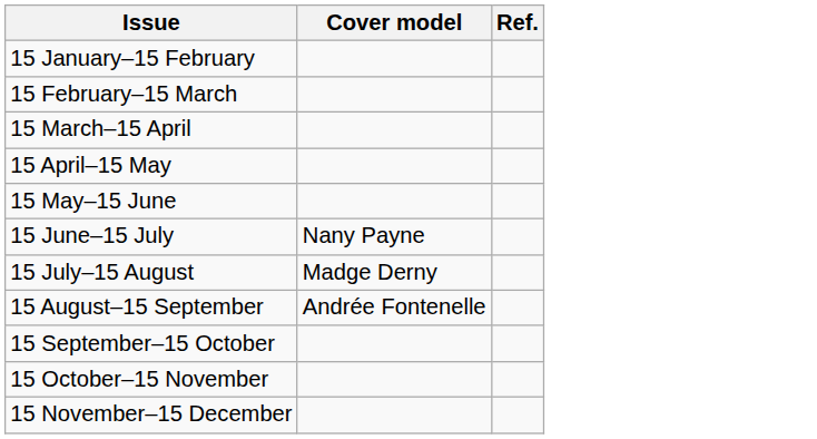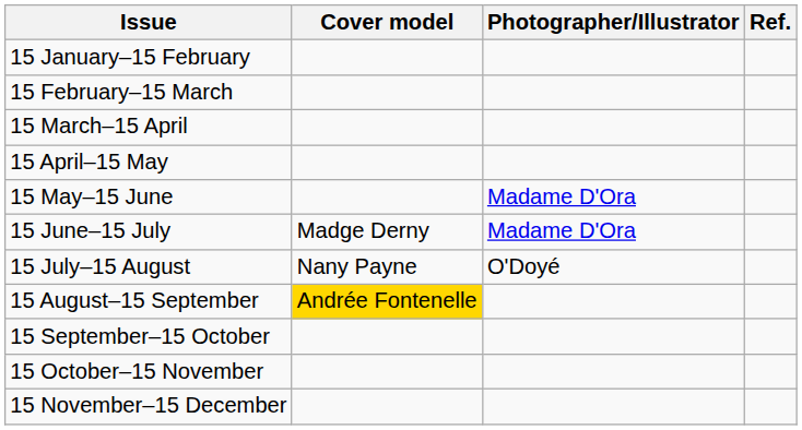+ column: Photographer/Illustrator | Madame D'Ora | Madame D'Ora | O'Doyé
15 June–15 July | Cover model: Nany Payne -> Madge Derny
15 July–15 August | Cover model: Madge Derny -> Nany Payne
15 August–15 September | Cover model: no background -> gold background
